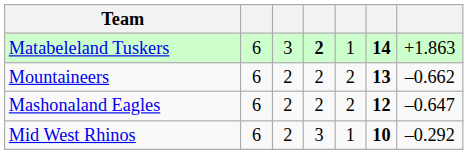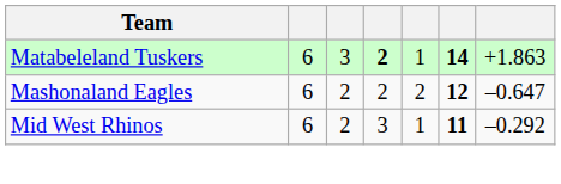- row: Mountaineers | 6 | 2 | 2 | 2 | 13 | –0.662
Mid West Rhinos | column 6: 10 -> 11
